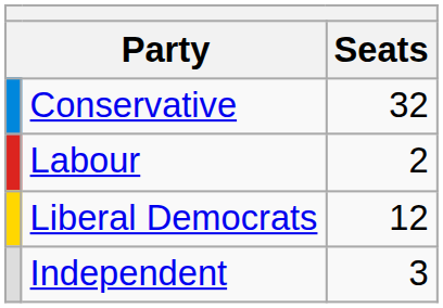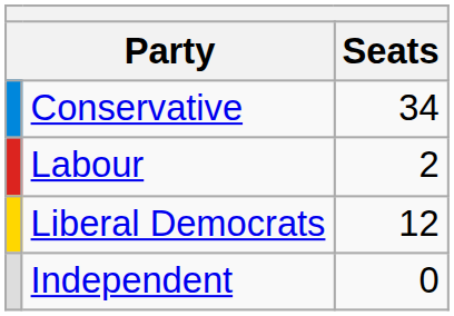Conservative | Seats: 32 -> 34
Independent | Seats: 3 -> 0
